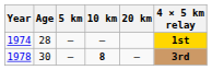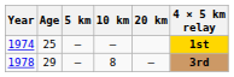1974 | Age: 28 -> 25
1978 | Age: 30 -> 29
1978 | 10 km: bold -> normal
